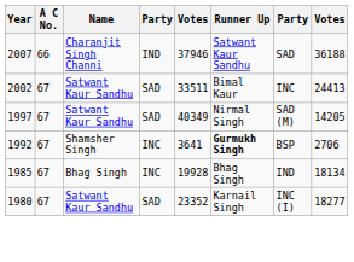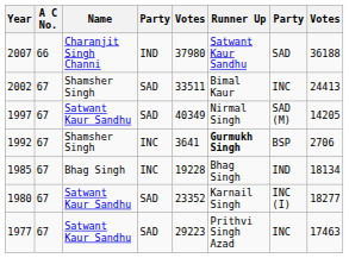2007 | column 5: 37946 -> 37980
2002 | Name: Satwant Kaur Sandhu -> Shamsher Singh
1985 | column 5: 19928 -> 19228
+ row: 1977 | 67 | Satwant Kaur Sandhu | SAD | 29223 | Prithvi Singh Azad | INC | 17463
